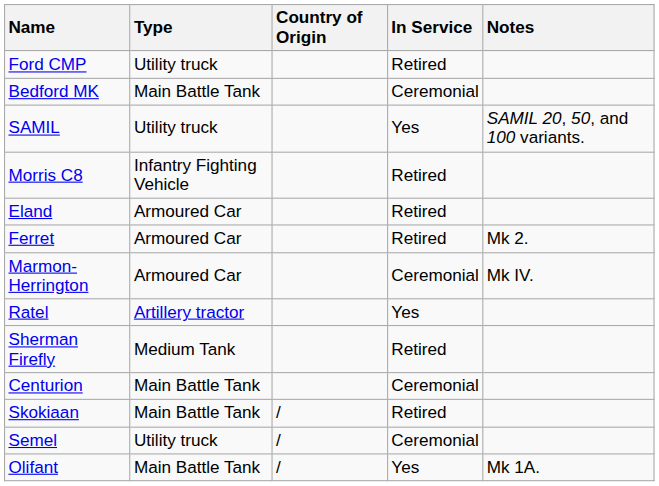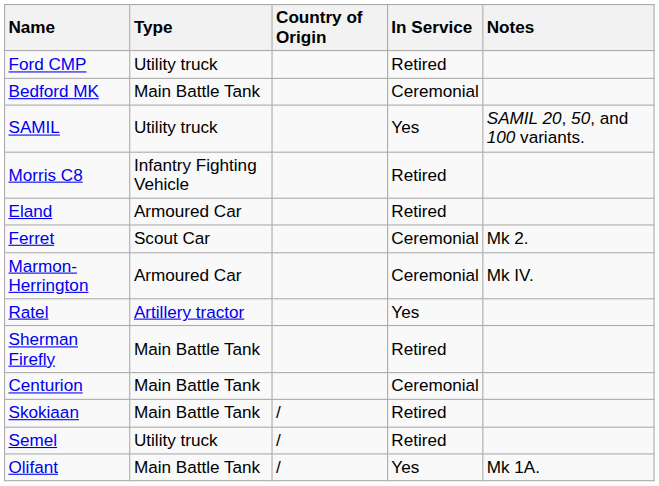Ferret | Type: Armoured Car -> Scout Car
Ferret | In Service: Retired -> Ceremonial
Sherman Firefly | Type: Medium Tank -> Main Battle Tank
Semel | In Service: Ceremonial -> Retired
